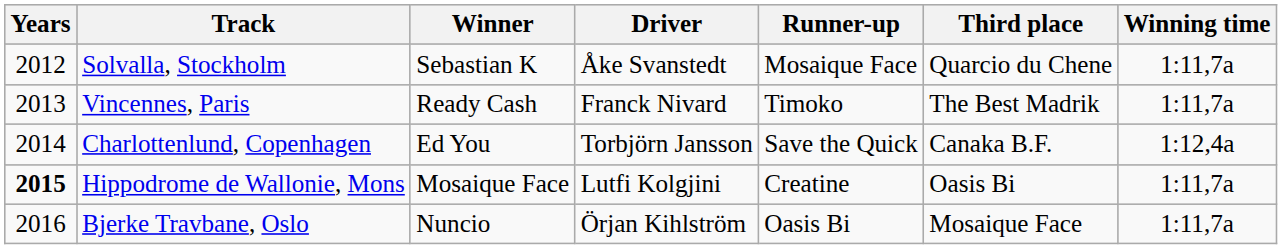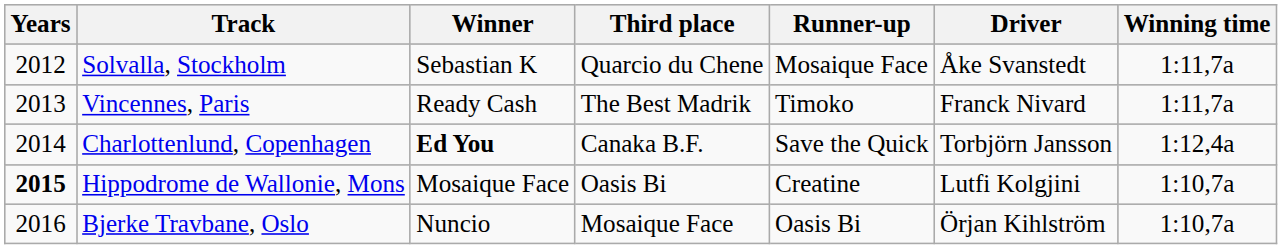columns swapped: Driver <-> Third place
Charlottenlund, Copenhagen | Winner: normal -> bold
Hippodrome de Wallonie, Mons | Winning time: 1:11,7a -> 1:10,7a
Bjerke Travbane, Oslo | Winning time: 1:11,7a -> 1:10,7a
